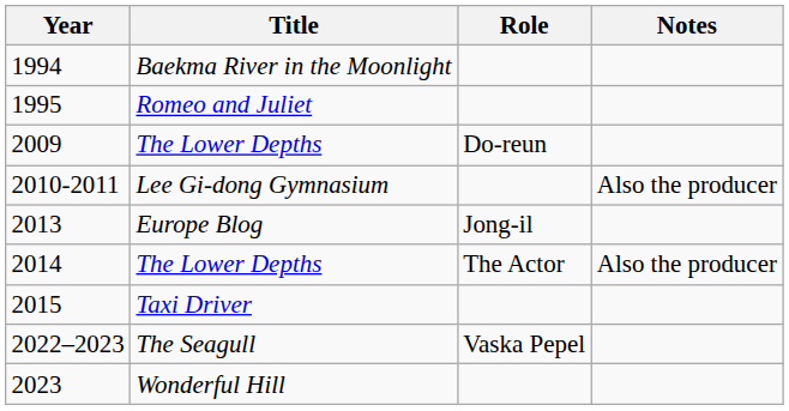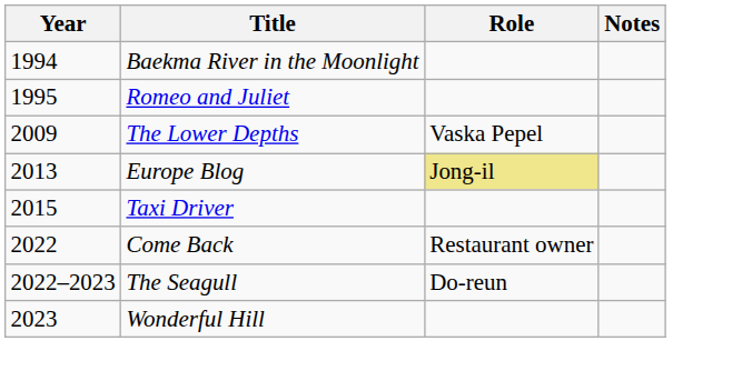2009 / The Lower Depths | Role: Do-reun -> Vaska Pepel
- row: 2010-2011 | Lee Gi-dong Gymnasium | Also the producer
Europe Blog | Role: no background -> khaki background
- row: 2014 | The Lower Depths | The Actor | Also the producer
+ row: 2022 | Come Back | Restaurant owner
The Seagull | Role: Vaska Pepel -> Do-reun
